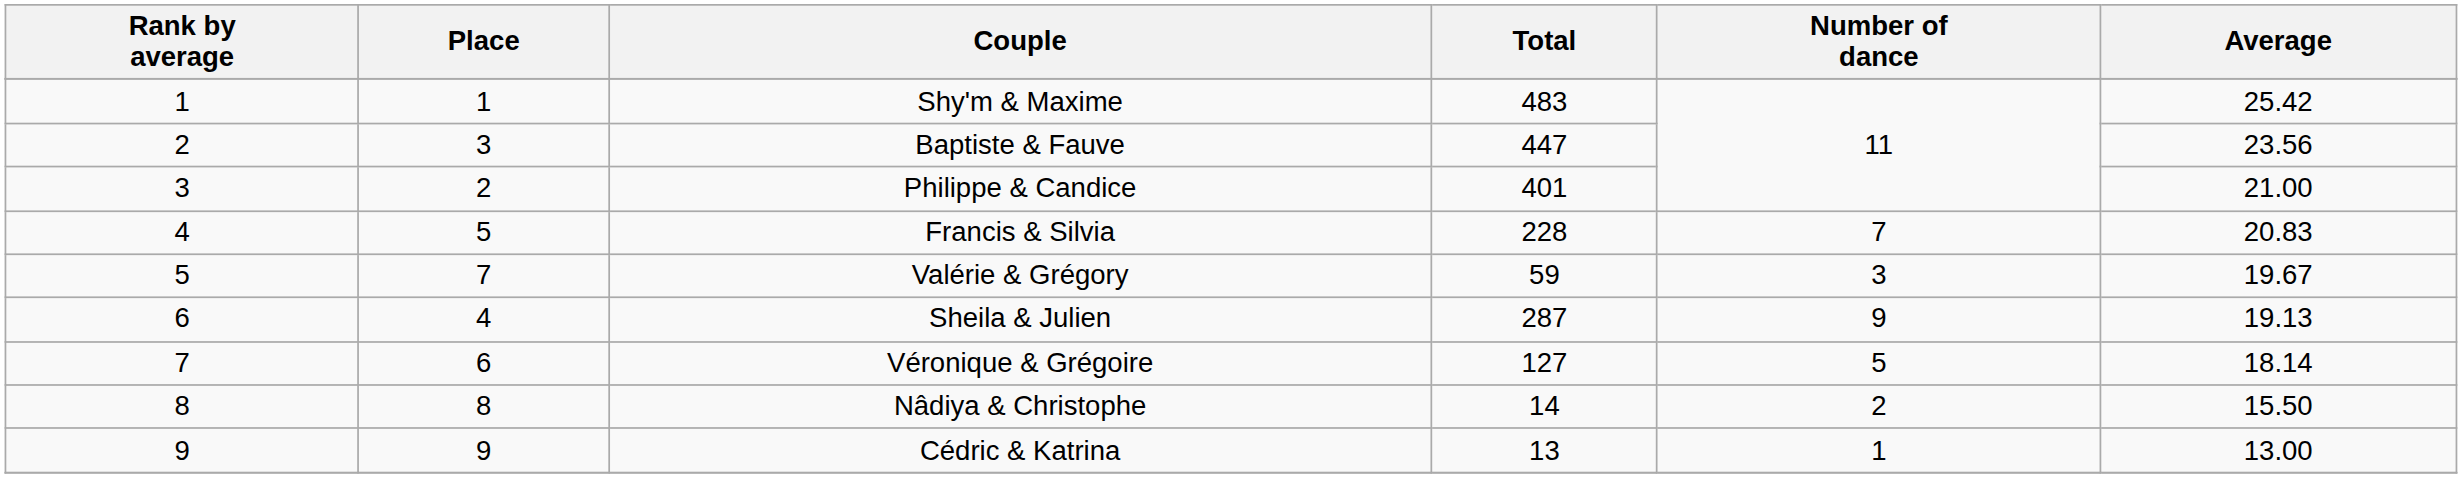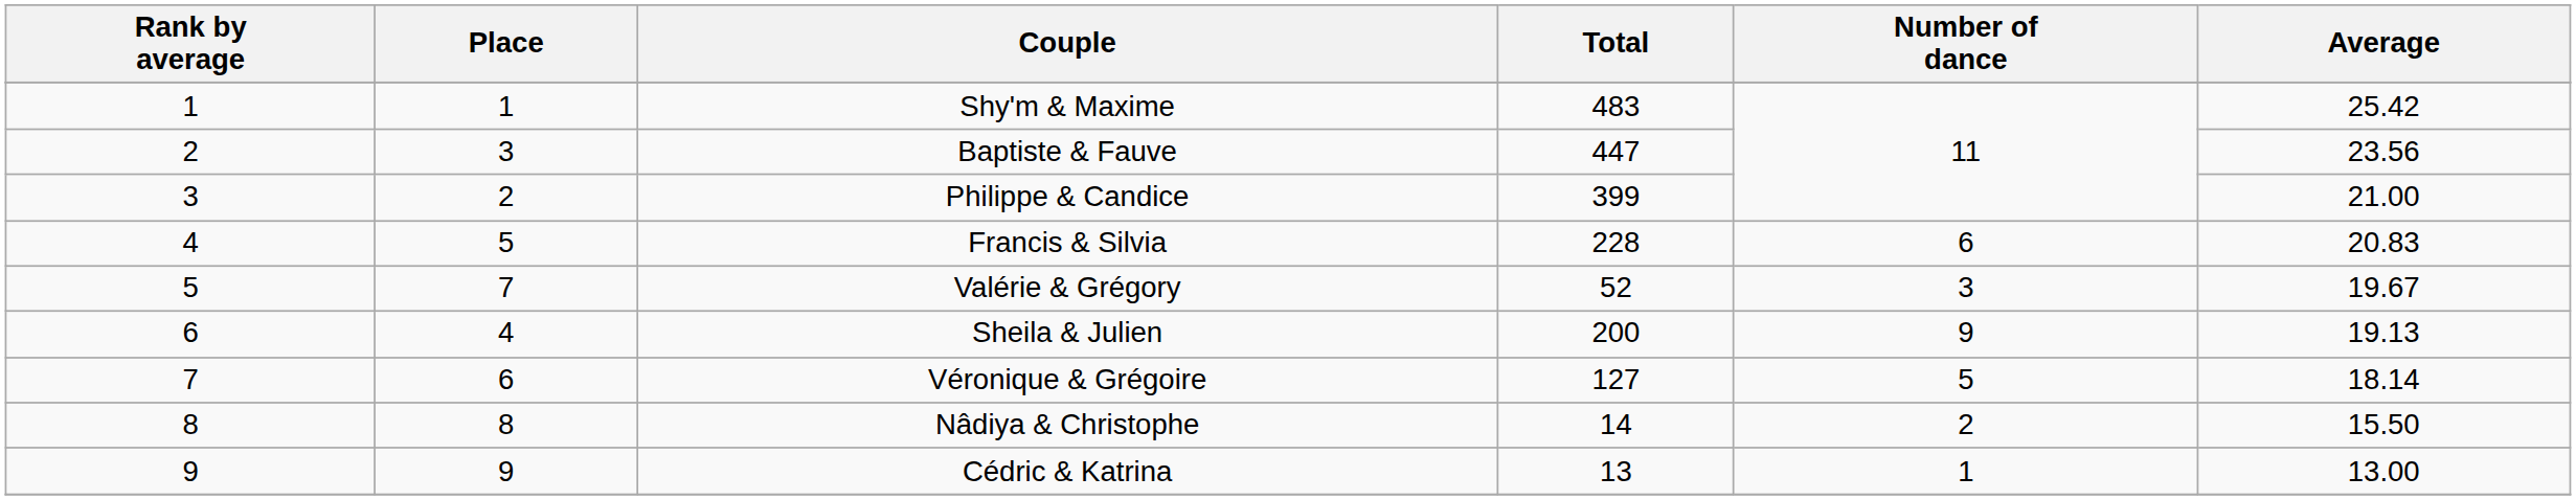Philippe & Candice | Total: 401 -> 399
Francis & Silvia | Number of dance: 7 -> 6
Valérie & Grégory | Total: 59 -> 52
Sheila & Julien | Total: 287 -> 200
